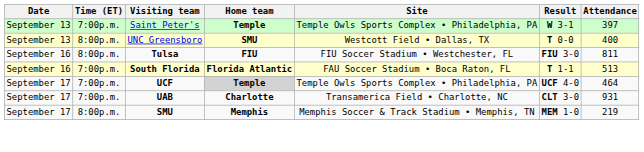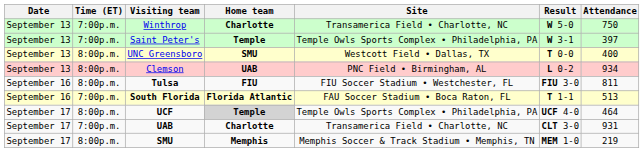+ row: September 13 | 7:00p.m. | Winthrop | Charlotte | Transamerica Field • Charlotte, NC | W 5-0 | 750
+ row: September 13 | 8:00p.m. | Clemson | UAB | PNC Field • Birmingham, AL | L 0-2 | 934
UCF | Time (ET): 7:00p.m. -> 8:00p.m.
